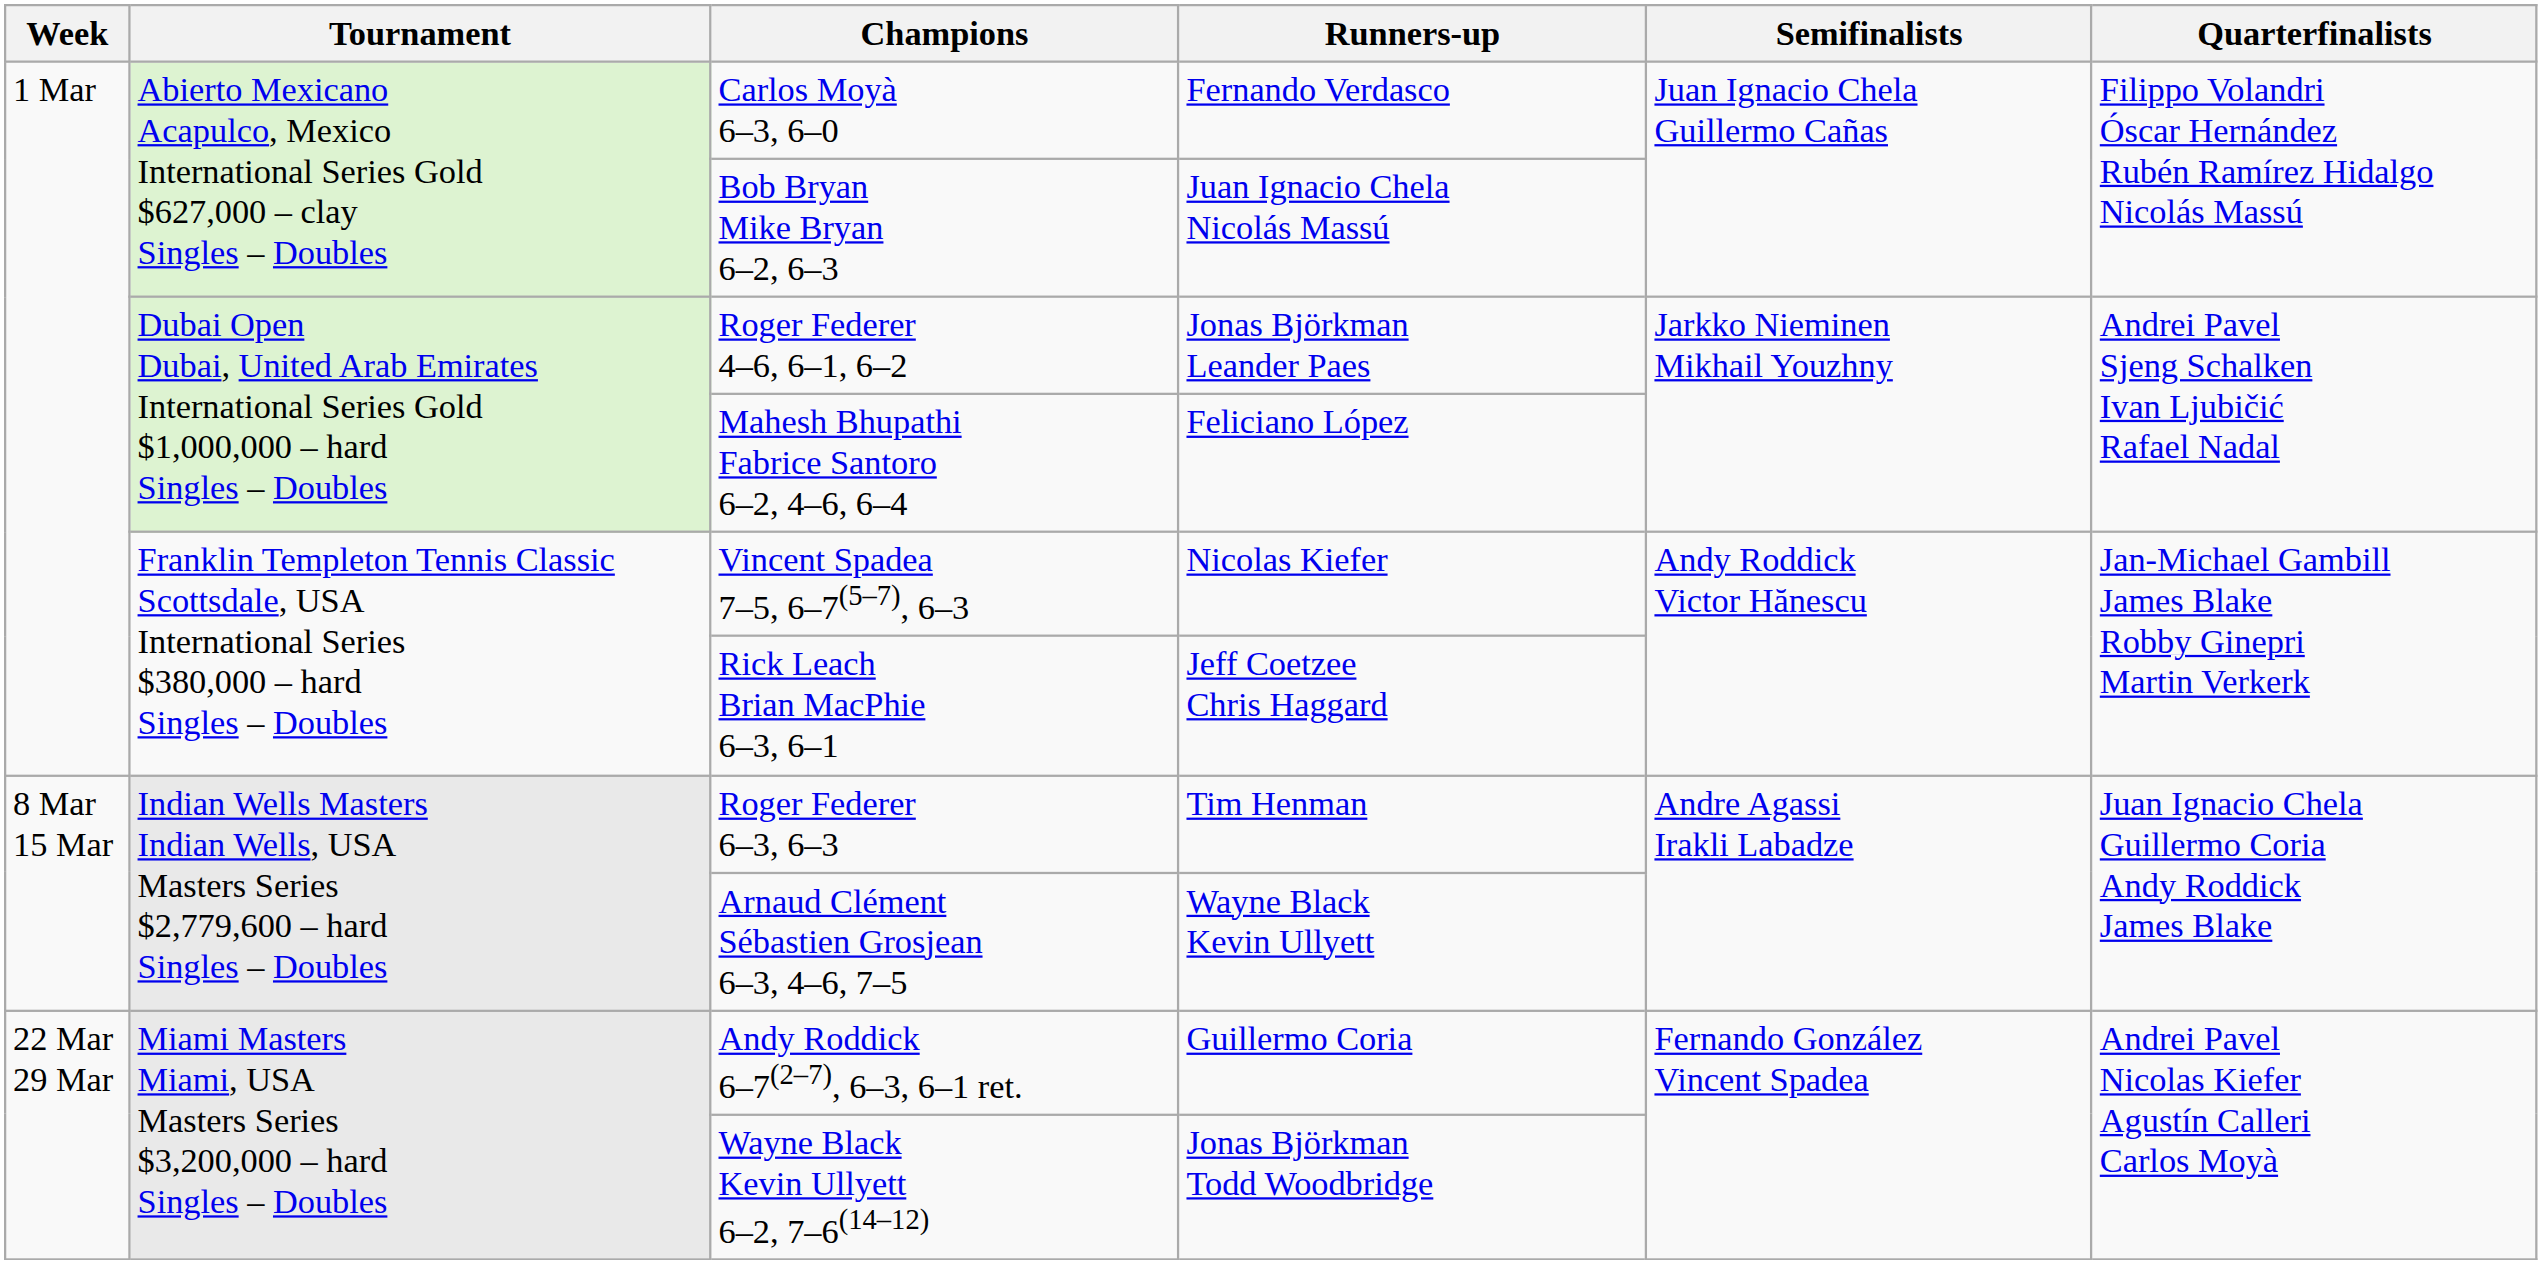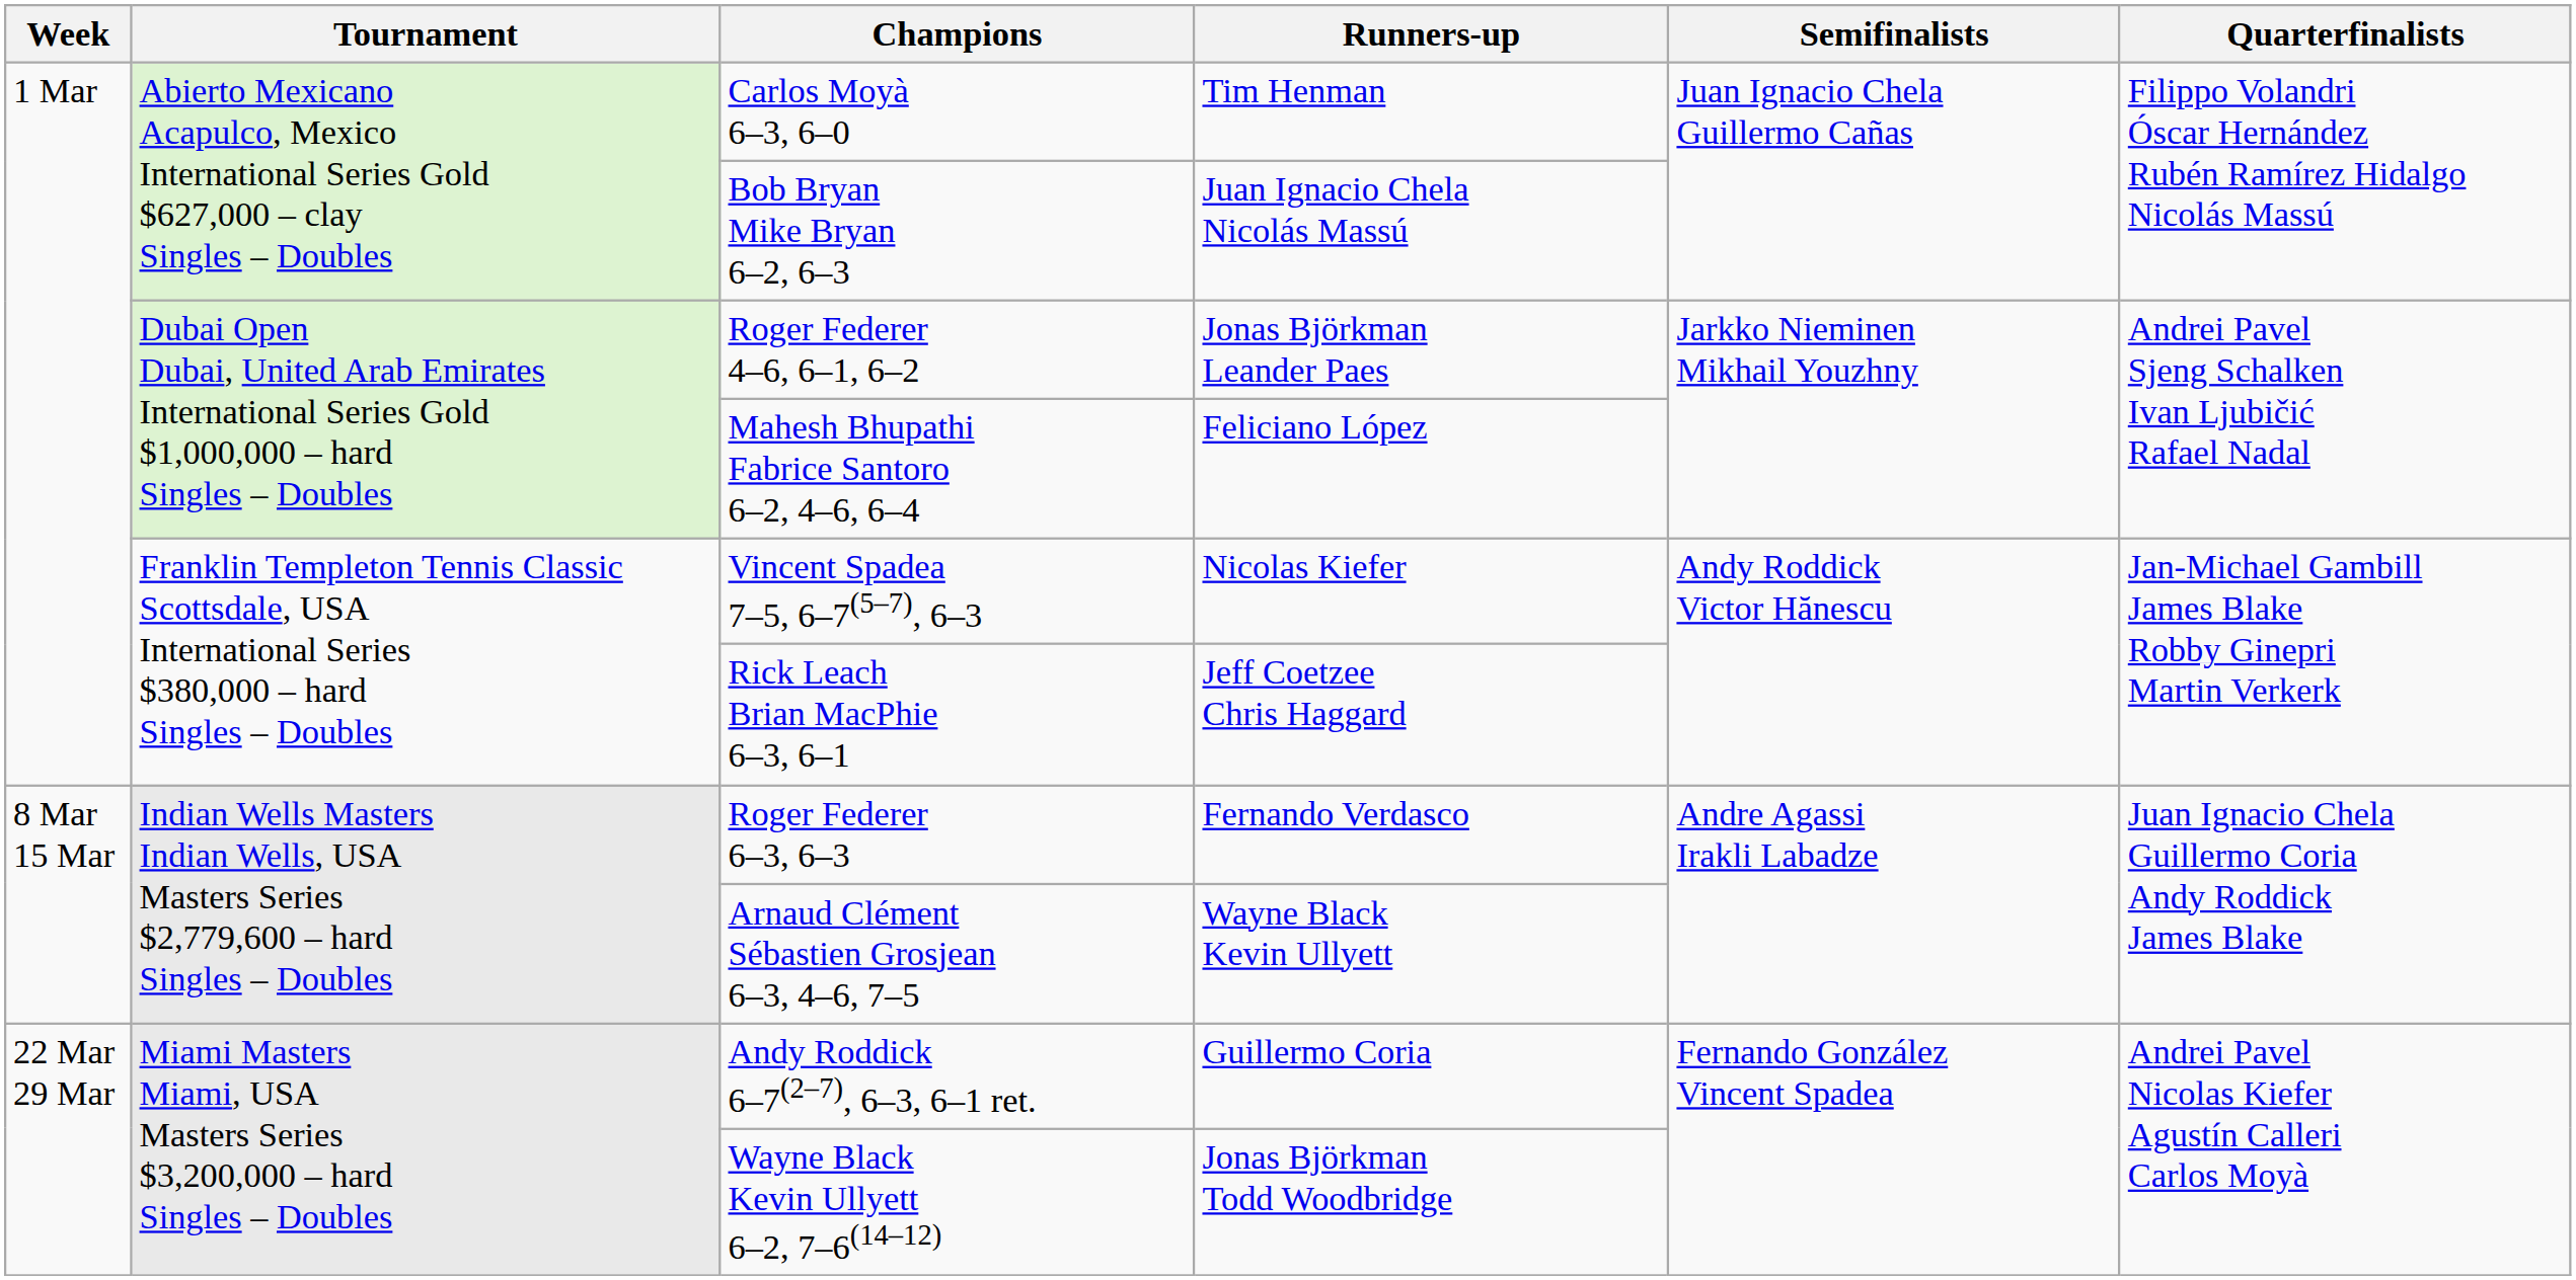Carlos Moyà 6–3, 6–0 | Runners-up: Fernando Verdasco -> Tim Henman
Roger Federer 6–3, 6–3 | Runners-up: Tim Henman -> Fernando Verdasco
